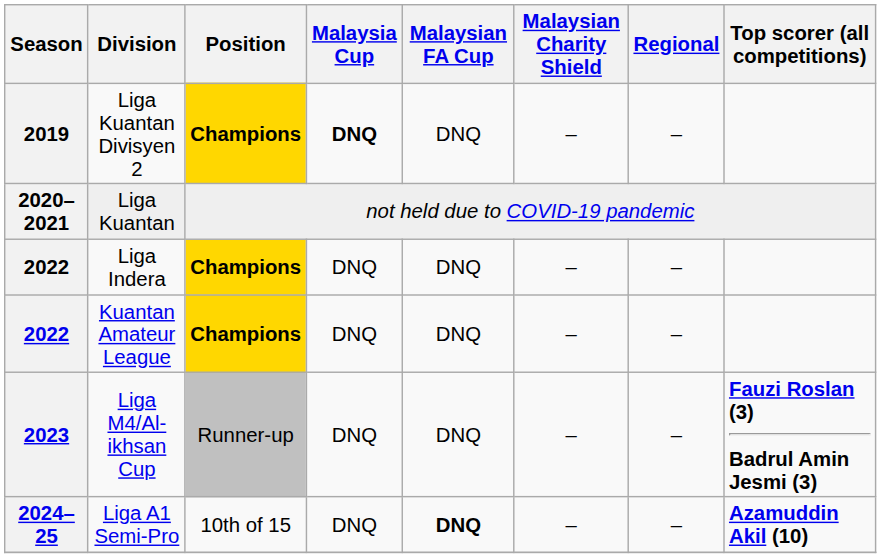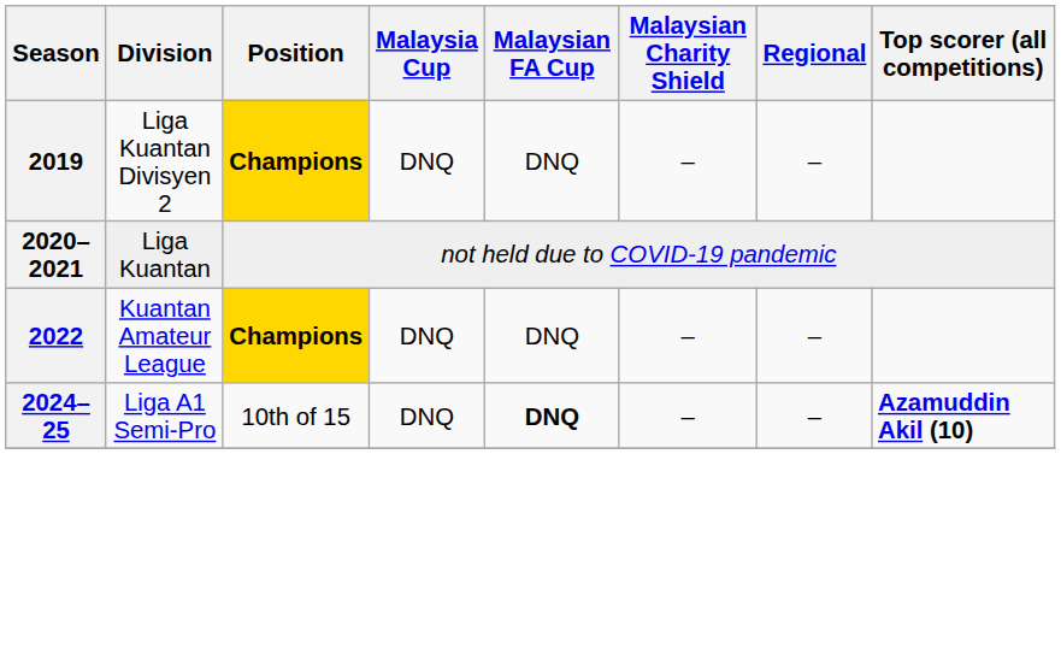Liga Kuantan Divisyen 2 | Malaysia Cup: bold -> normal
- row: 2022 | Liga Indera | Champions | DNQ | DNQ | – | –
- row: 2023 | Liga M4/Al-ikhsan Cup | Runner-up | DNQ | DNQ | – | – | Fauzi Roslan (3) Badrul Amin Jesmi (3)
